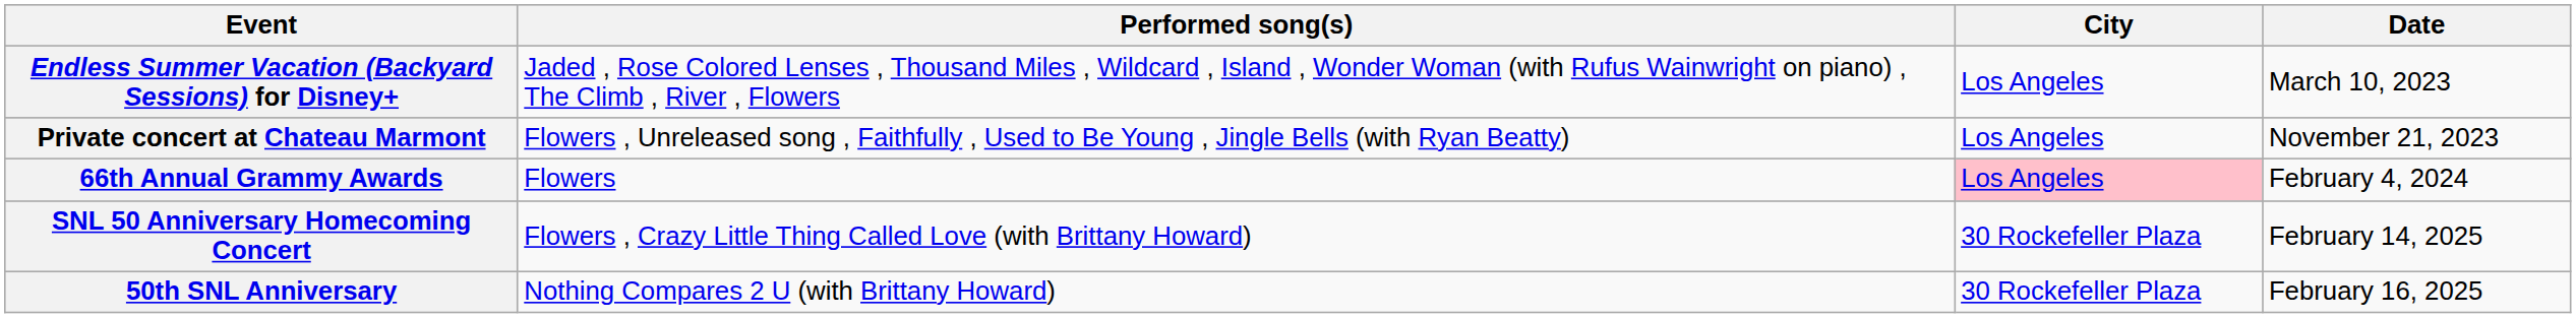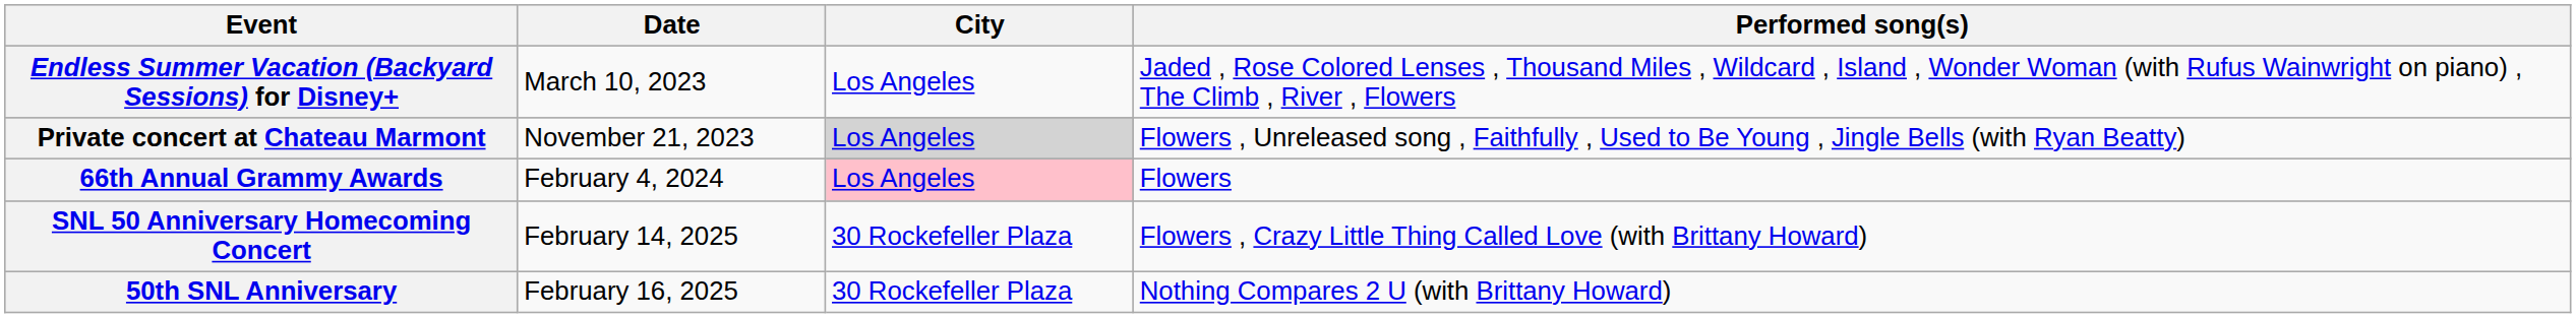columns swapped: Date <-> Performed song(s)
Private concert at Chateau Marmont | City: no background -> lightgrey background
